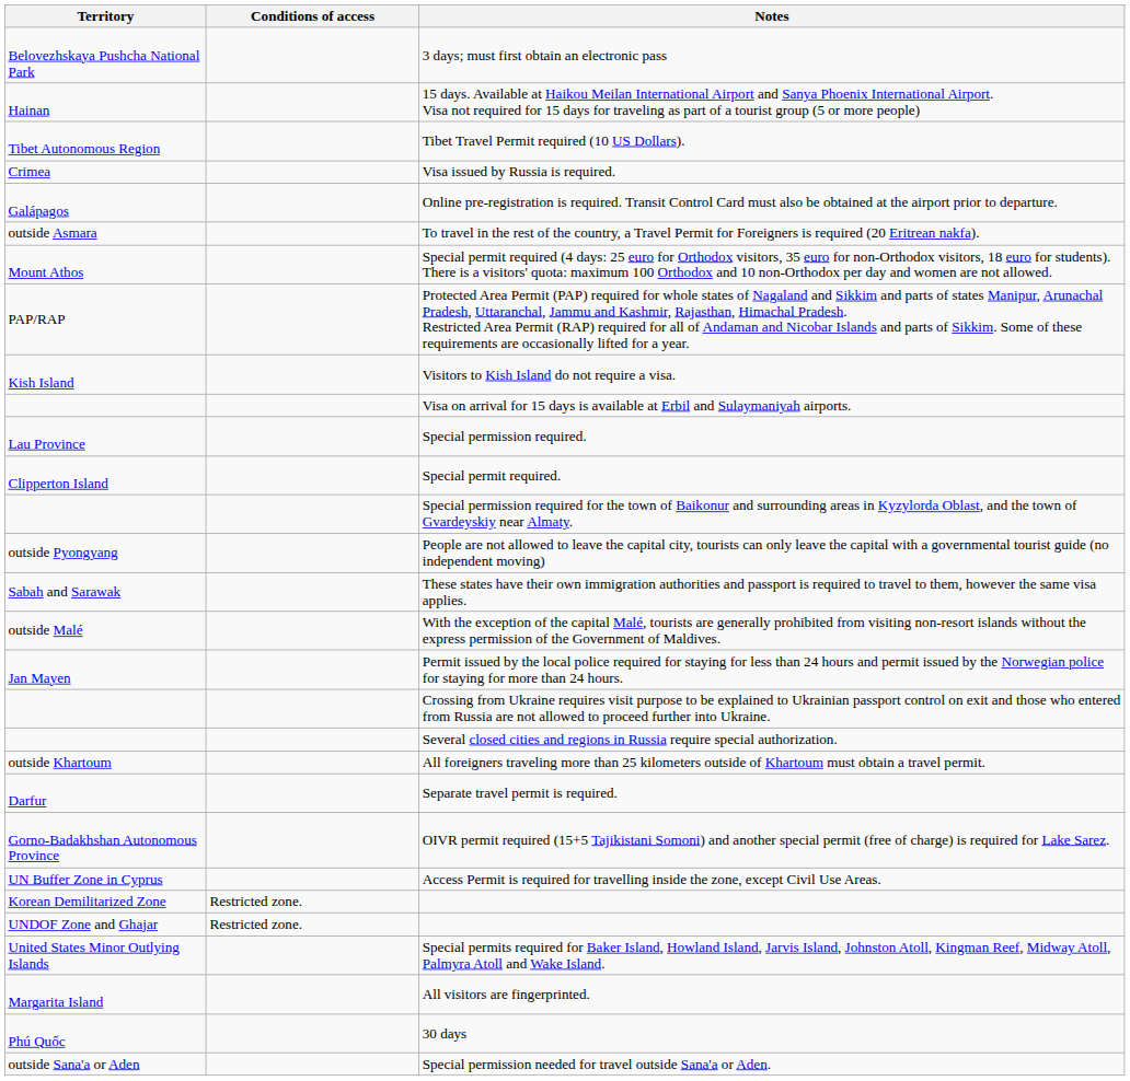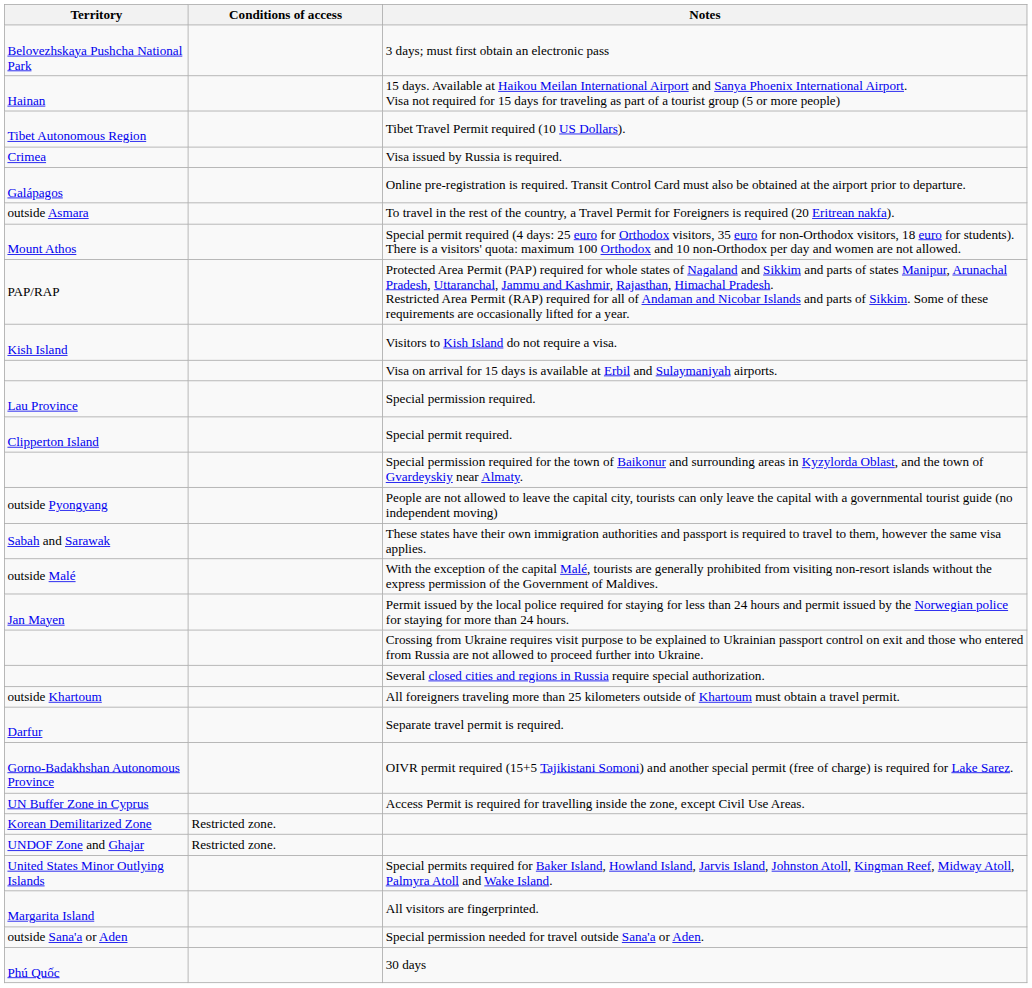rows swapped: 30 days <-> Special permission needed for travel outside Sana'a or Aden.
